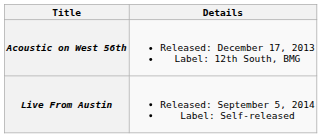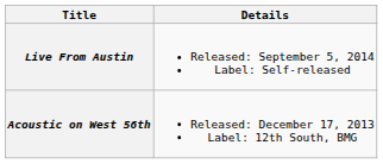rows swapped: Acoustic on West 56th <-> Live From Austin
